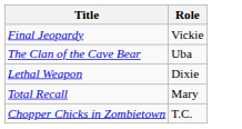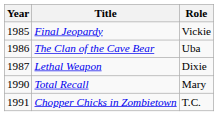+ column: Year | 1985 | 1986 | 1987 | 1990 | 1991
